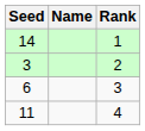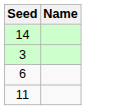- column: Rank | 1 | 2 | 3 | 4
